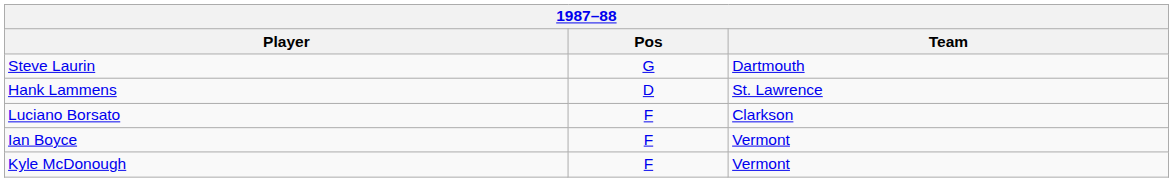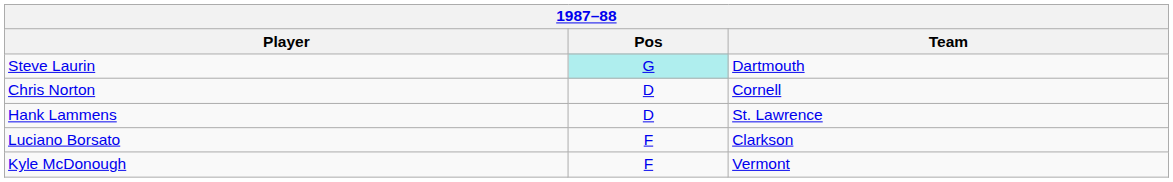Steve Laurin | Pos: no background -> paleturquoise background
+ row: Chris Norton | D | Cornell
- row: Ian Boyce | F | Vermont
